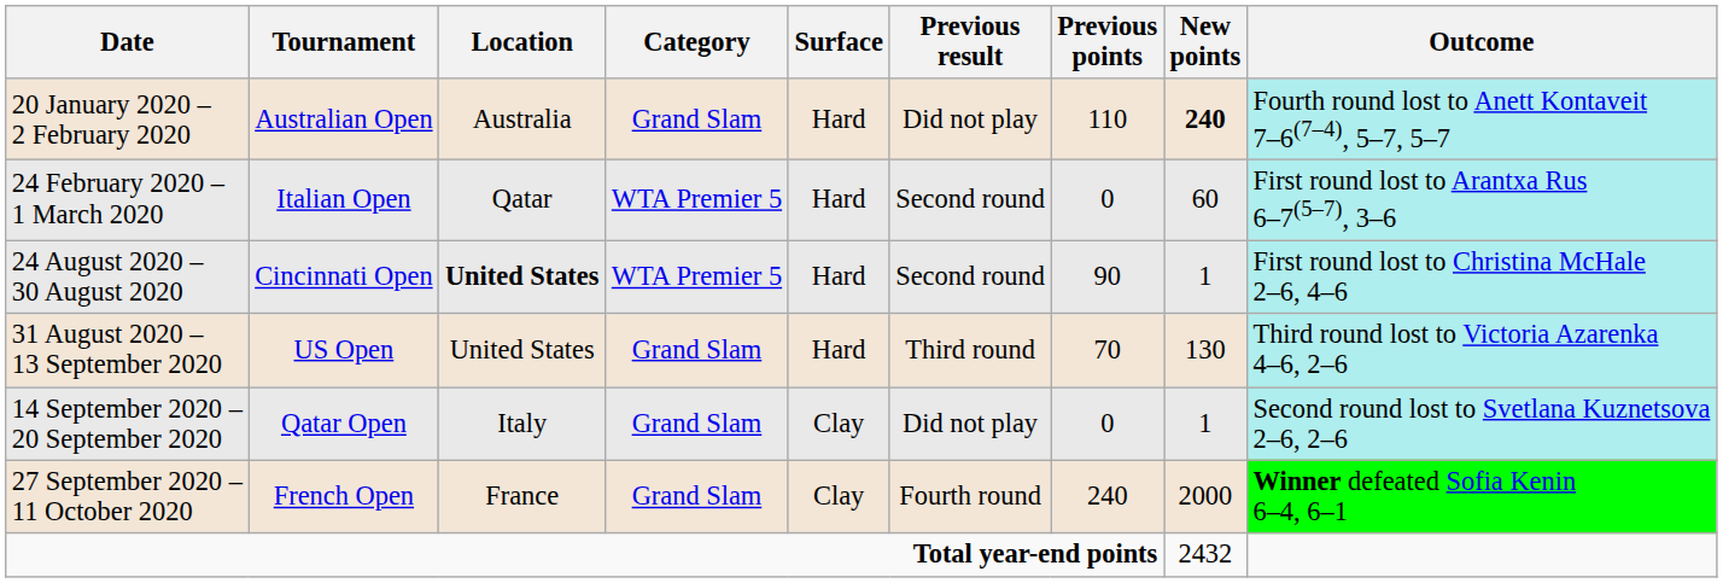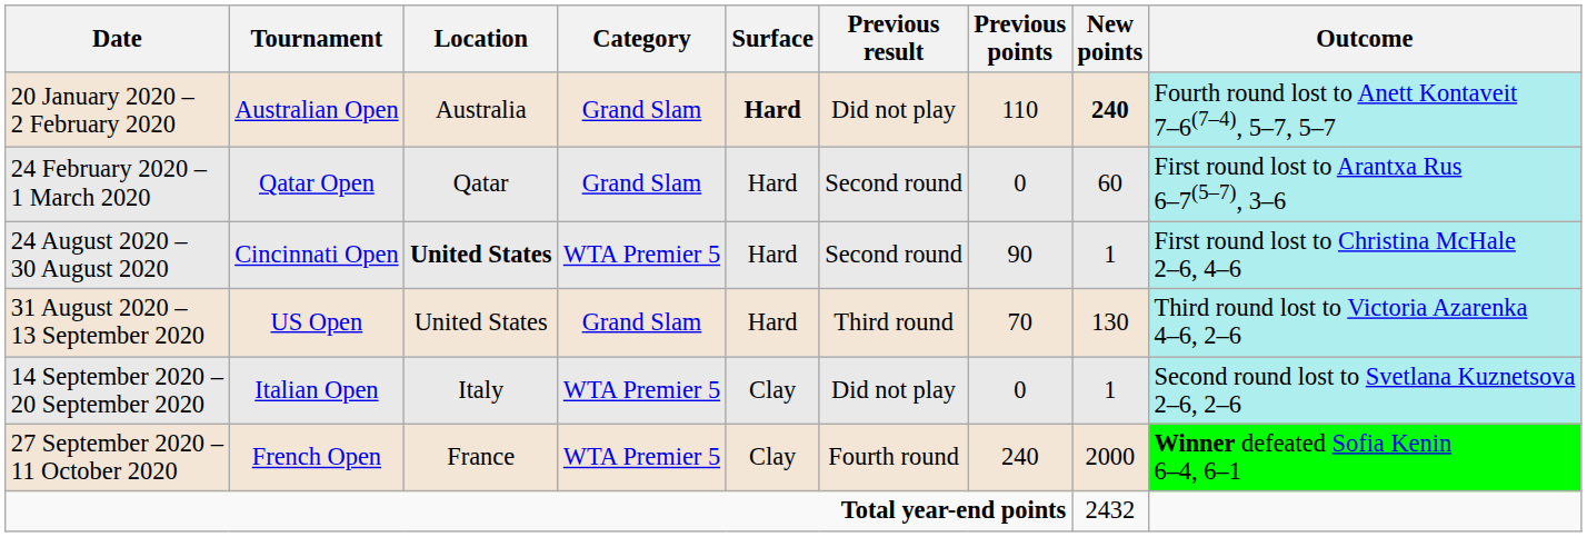20 January 2020 – 2 February 2020 | Surface: normal -> bold
24 February 2020 – 1 March 2020 | Tournament: Italian Open -> Qatar Open
24 February 2020 – 1 March 2020 | Category: WTA Premier 5 -> Grand Slam
14 September 2020 – 20 September 2020 | Tournament: Qatar Open -> Italian Open
14 September 2020 – 20 September 2020 | Category: Grand Slam -> WTA Premier 5
27 September 2020 – 11 October 2020 | Category: Grand Slam -> WTA Premier 5
